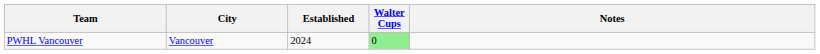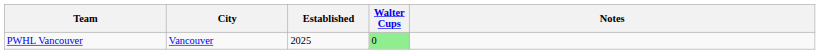PWHL Vancouver | Established: 2024 -> 2025
